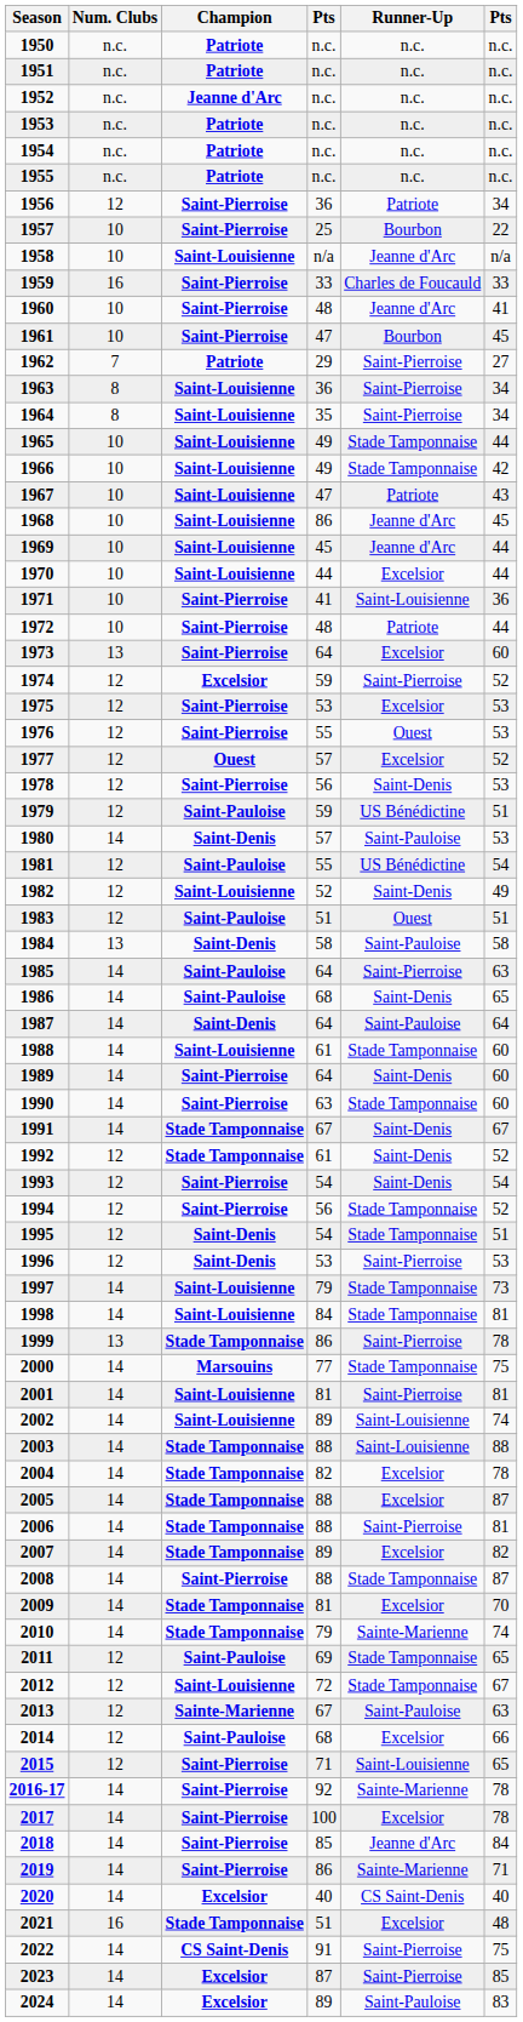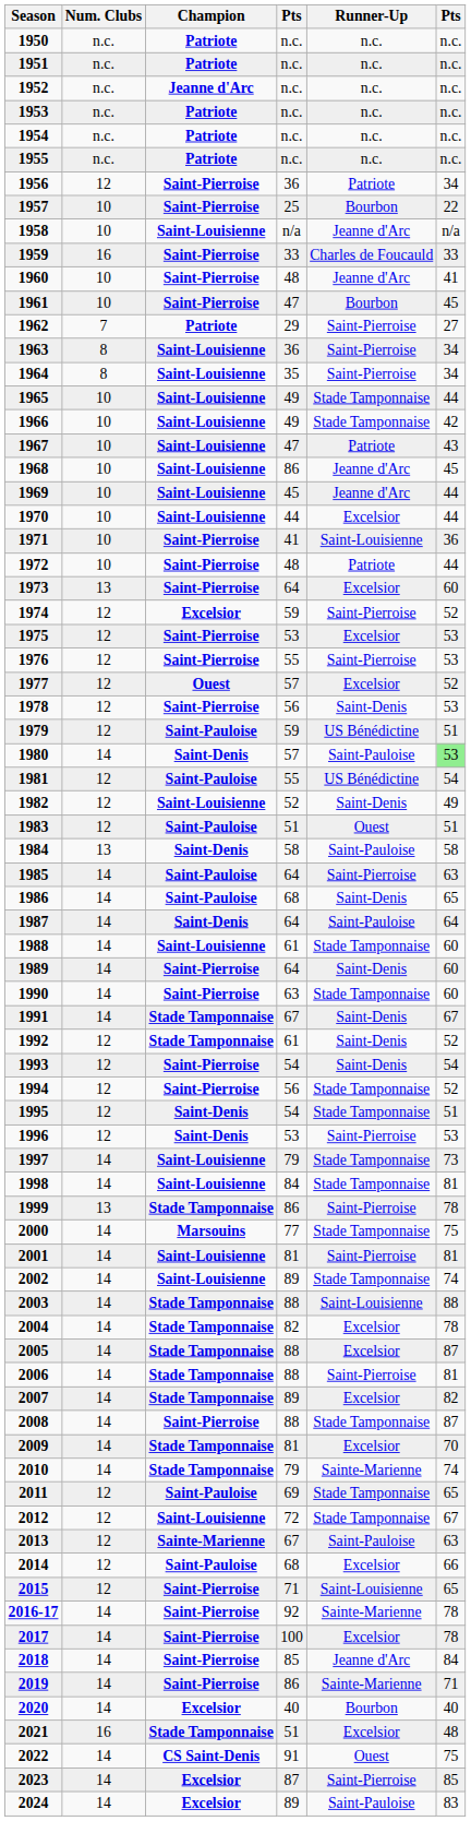1976 | Runner-Up: Ouest -> Saint-Pierroise
1980 | column 6: no background -> lightgreen background
2002 | Runner-Up: Saint-Louisienne -> Stade Tamponnaise
2020 | Runner-Up: CS Saint-Denis -> Bourbon
2022 | Runner-Up: Saint-Pierroise -> Ouest
